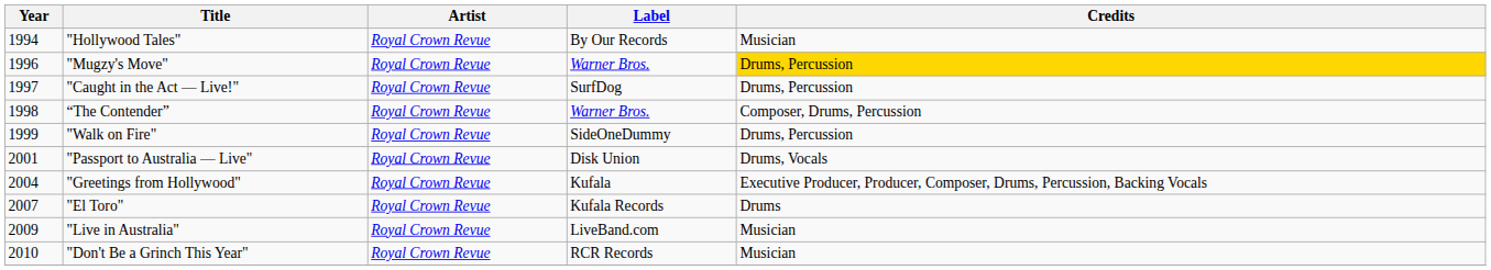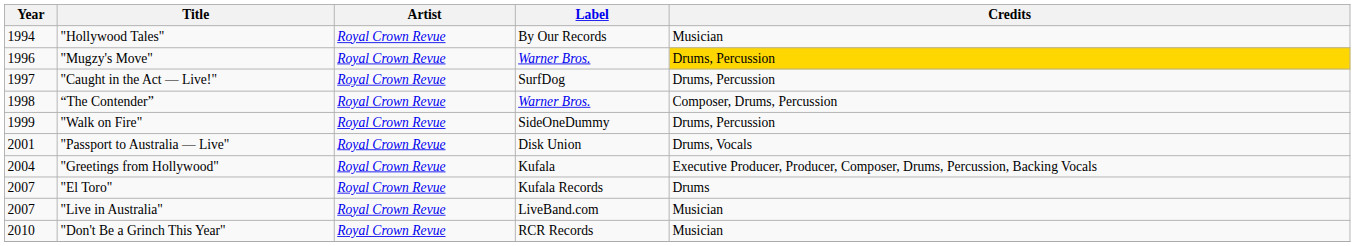"Live in Australia" | Year: 2009 -> 2007
